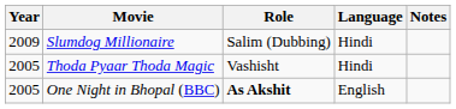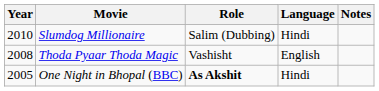Slumdog Millionaire | Year: 2009 -> 2010
Thoda Pyaar Thoda Magic | Year: 2005 -> 2008
Thoda Pyaar Thoda Magic | Language: Hindi -> English
One Night in Bhopal (BBC) | Language: English -> Hindi
